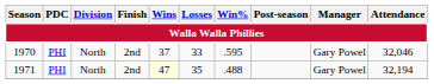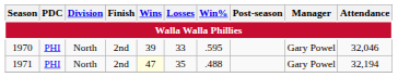1970 | Wins: 37 -> 39
